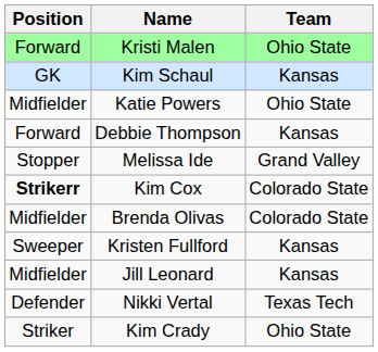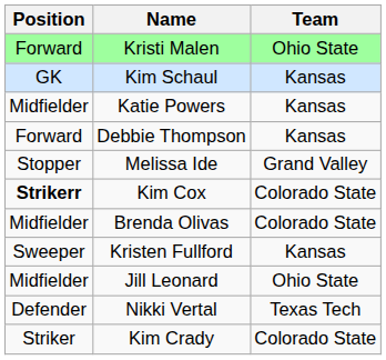Katie Powers | Team: Ohio State -> Kansas
Jill Leonard | Team: Kansas -> Ohio State
Kim Crady | Team: Ohio State -> Colorado State
